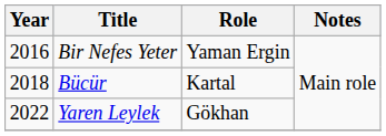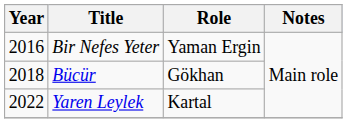Bücür | Role: Kartal -> Gökhan
Yaren Leylek | Role: Gökhan -> Kartal
